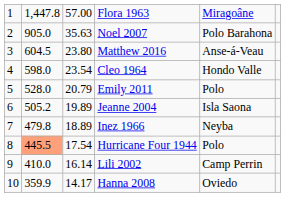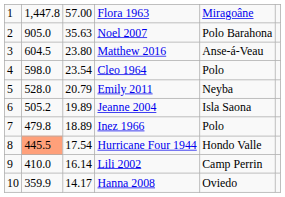Cleo 1964 | column 5: Hondo Valle -> Polo
Emily 2011 | column 5: Polo -> Neyba
Inez 1966 | column 5: Neyba -> Polo
Hurricane Four 1944 | column 5: Polo -> Hondo Valle
